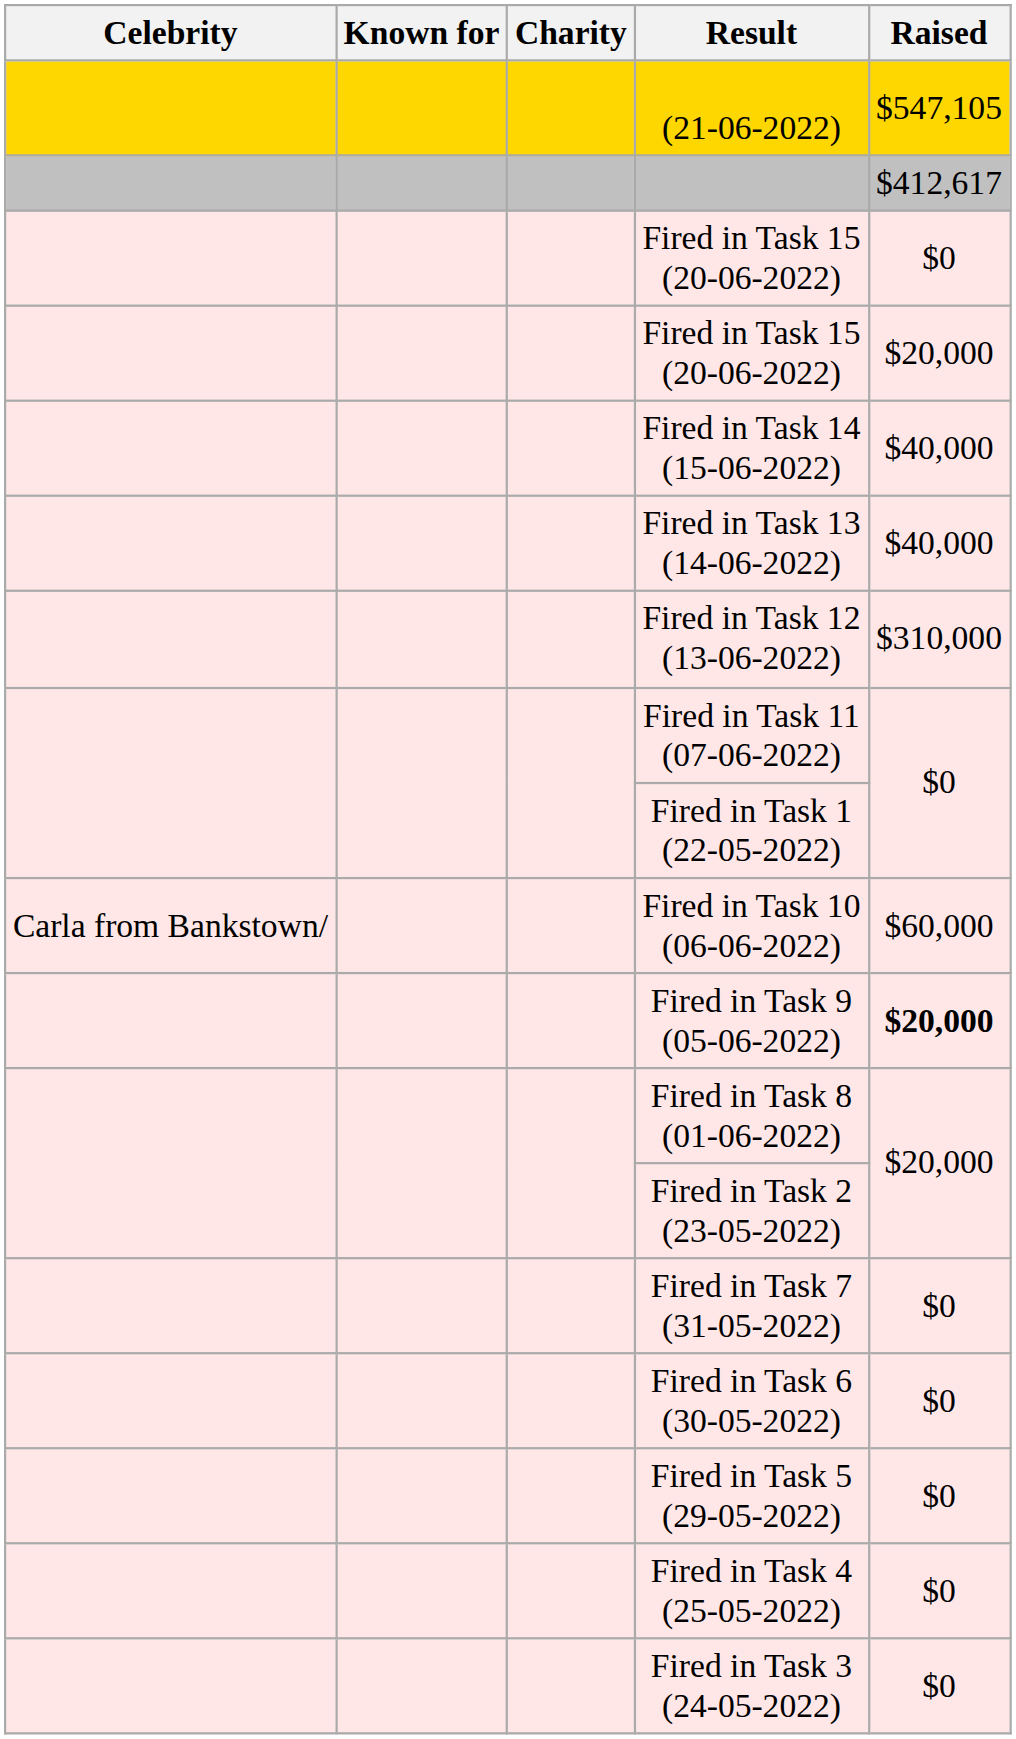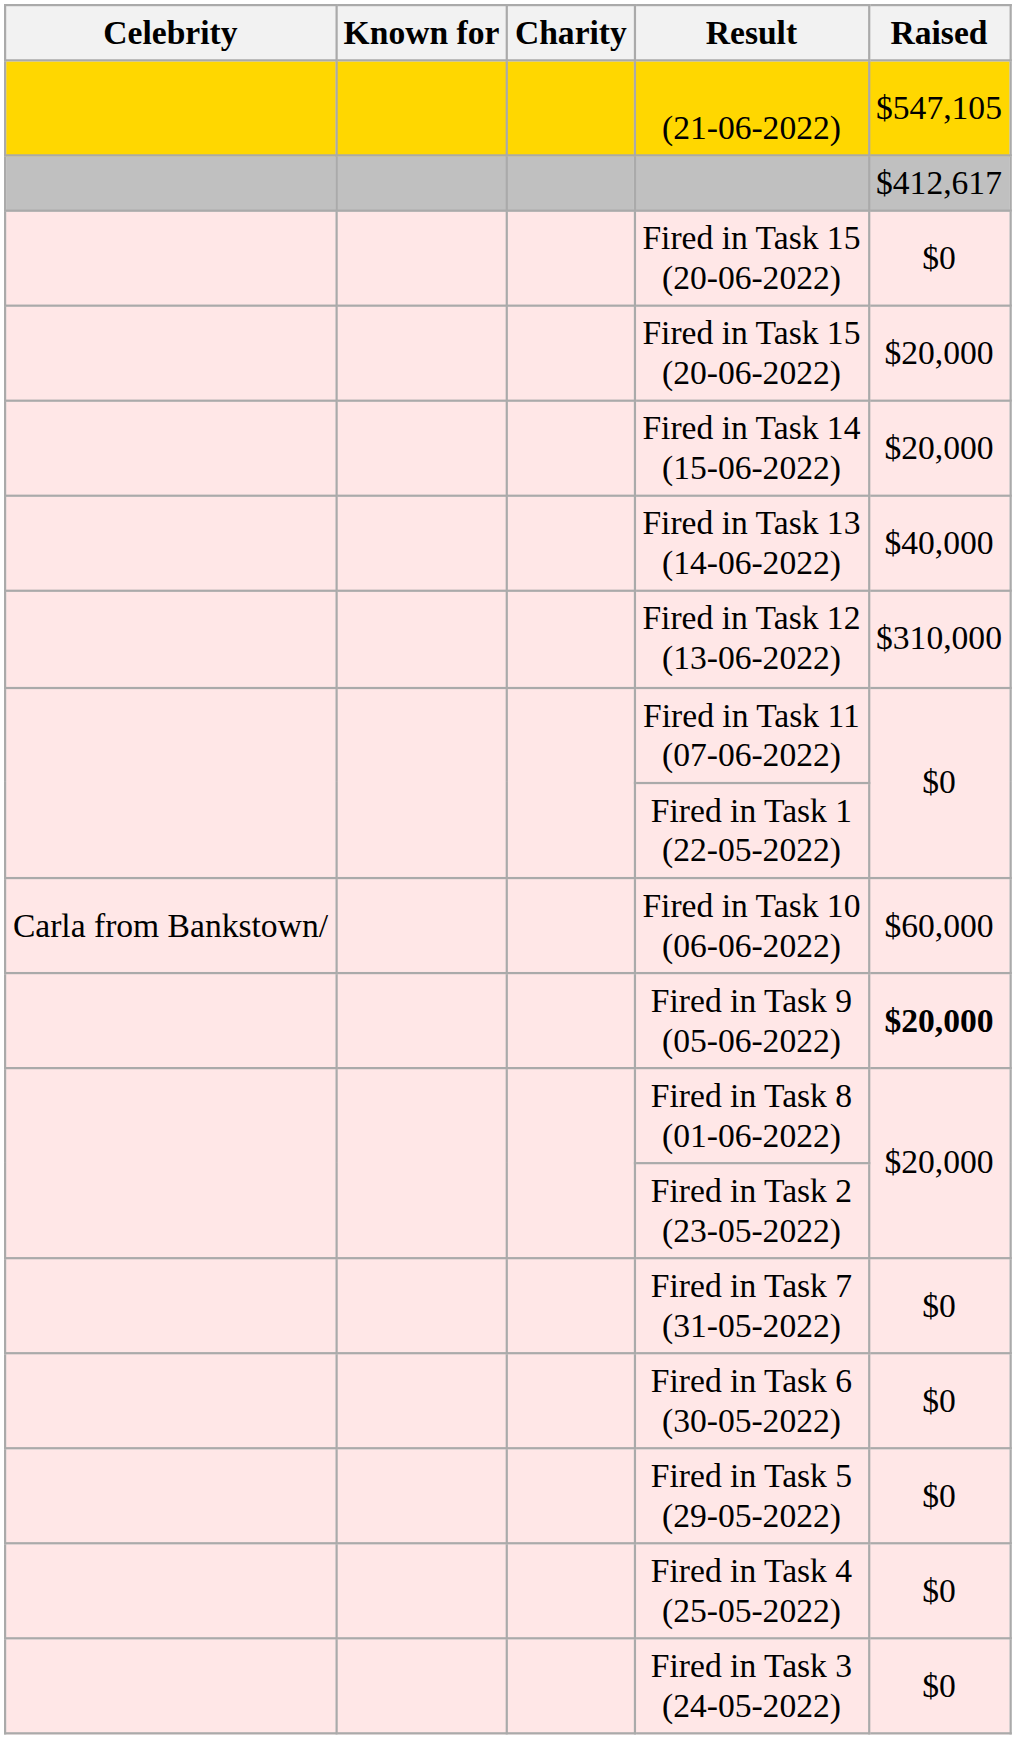Fired in Task 14 (15-06-2022) | Raised: $40,000 -> $20,000
